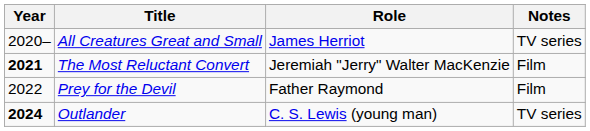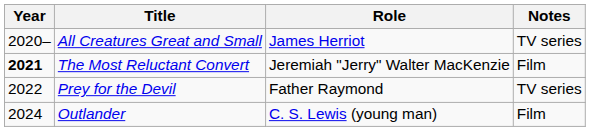Prey for the Devil | Notes: Film -> TV series
Outlander | Year: bold -> normal
Outlander | Notes: TV series -> Film
